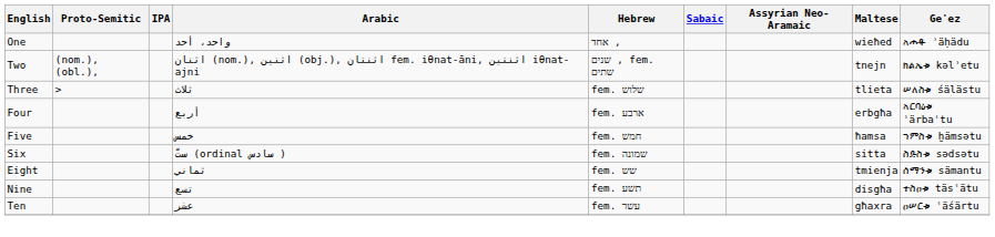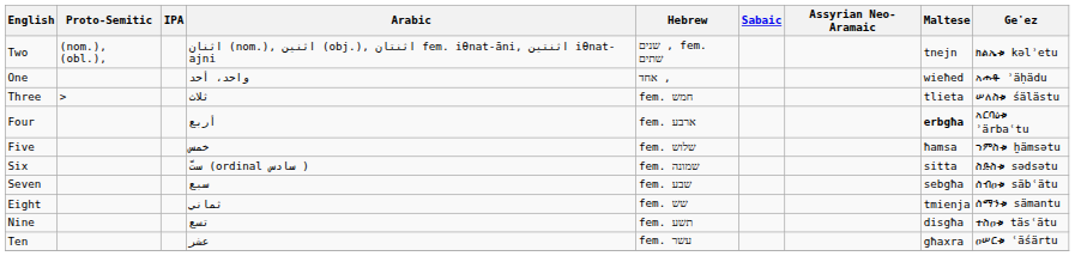rows swapped: One <-> Two
Three | Hebrew: fem. שלוש -> fem. חמש
Four | Maltese: normal -> bold
Five | Hebrew: fem. חמש -> fem. שלוש
+ row: Seven | سبع | fem. שבע | sebgħa | ሰብዐቱ säbʿätu
